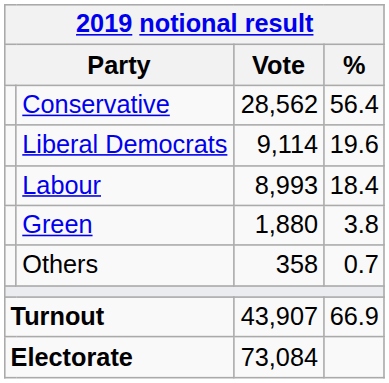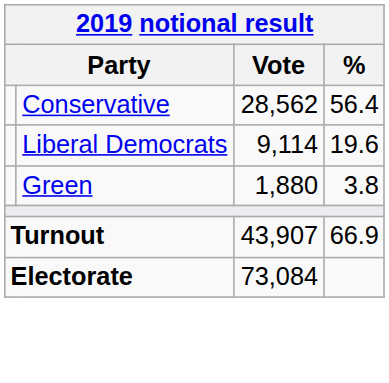- row: Labour | 8,993 | 18.4
- row: Others | 358 | 0.7
